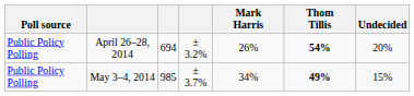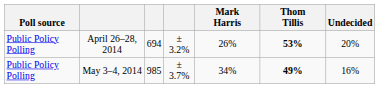April 26–28, 2014 | Thom Tillis: 54% -> 53%
May 3–4, 2014 | Undecided: 15% -> 16%
